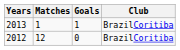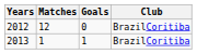rows swapped: 2012 <-> 2013
